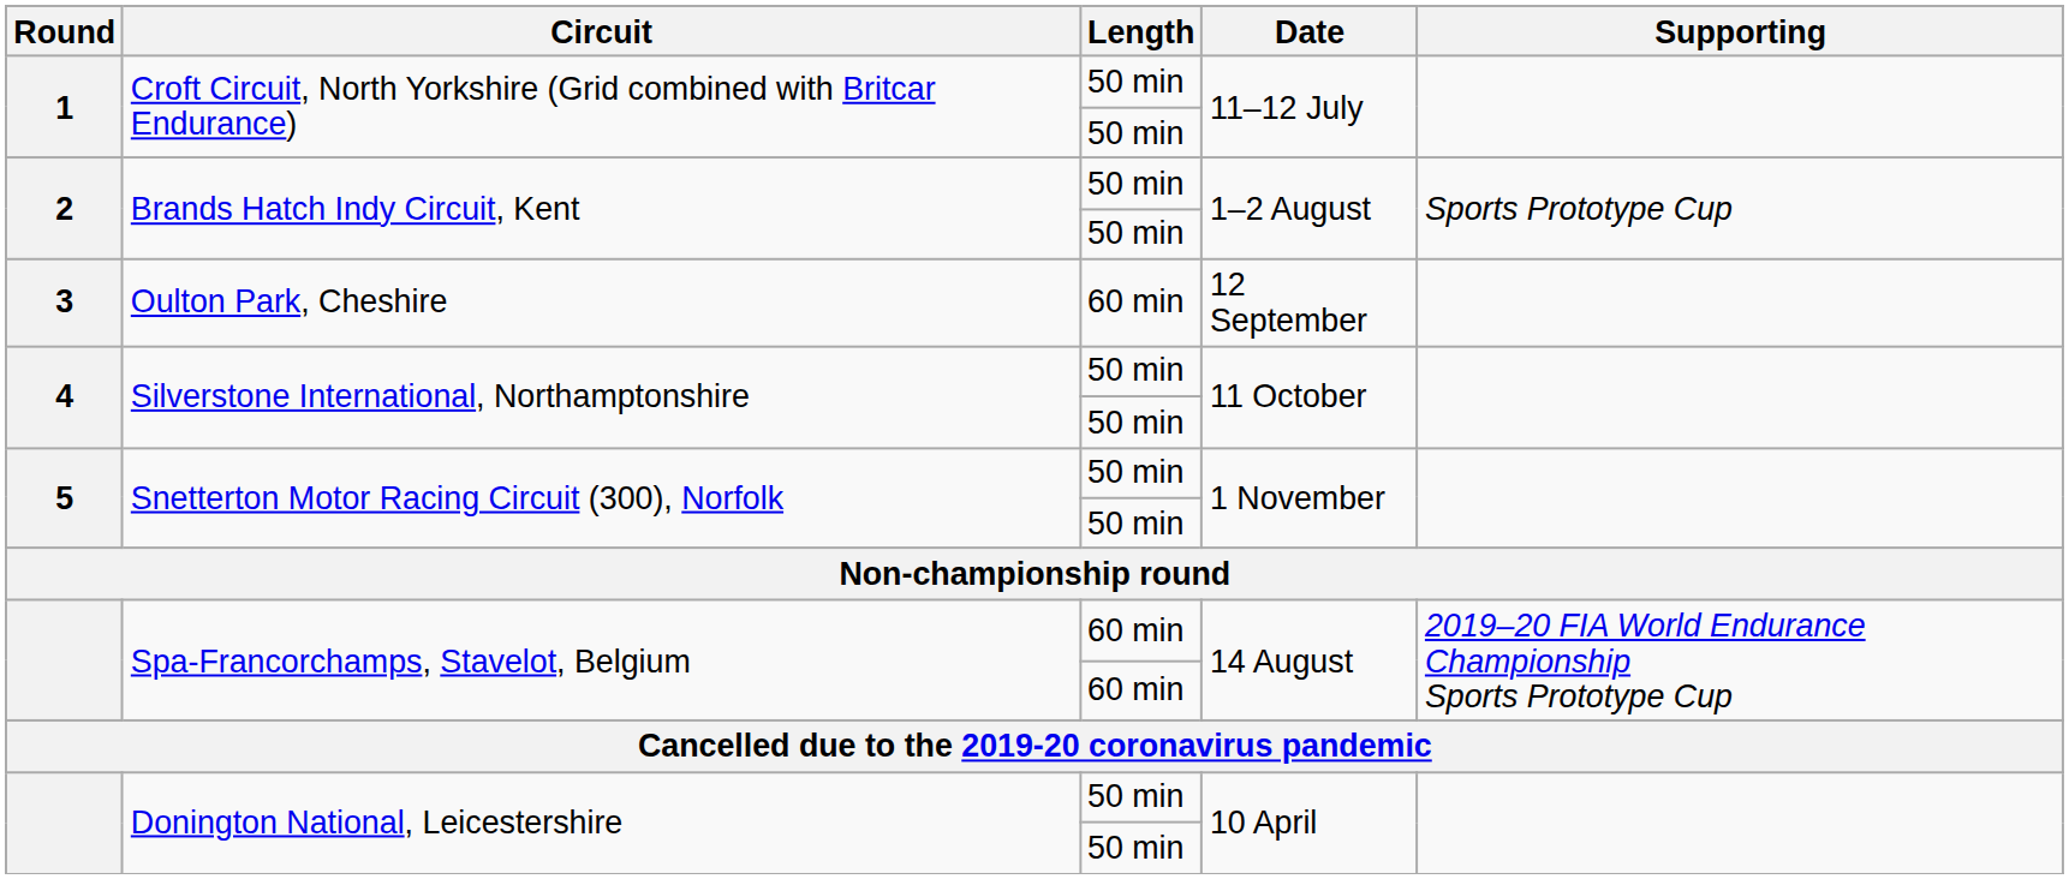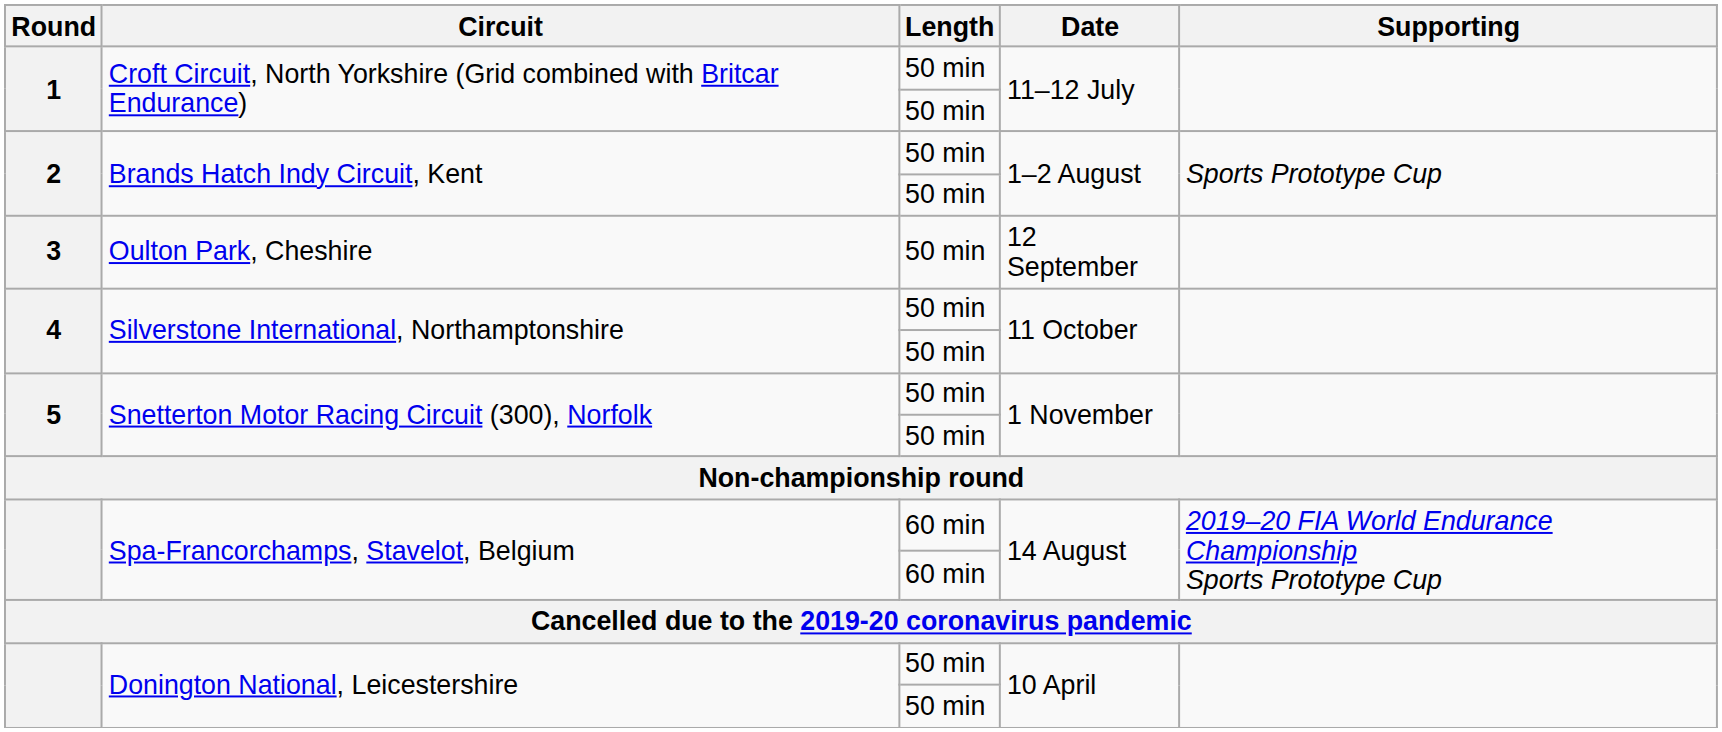Oulton Park, Cheshire | Length: 60 min -> 50 min
